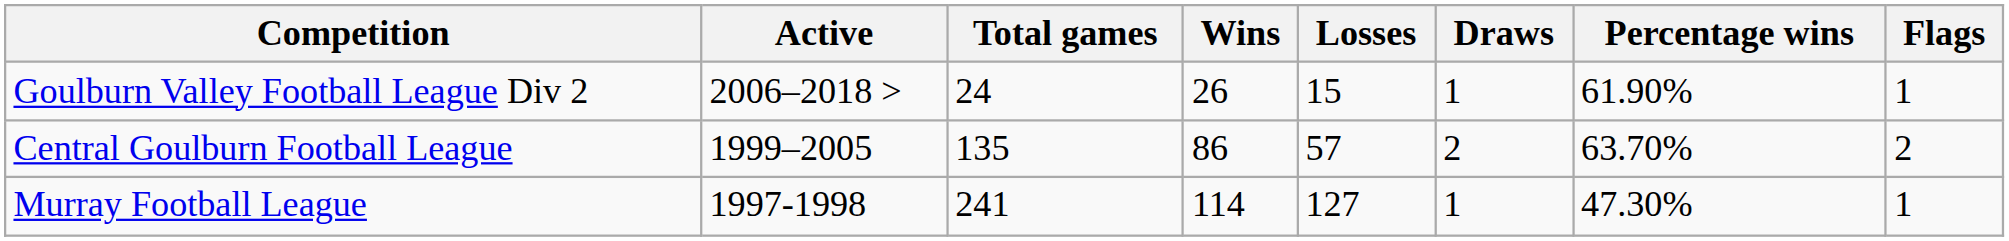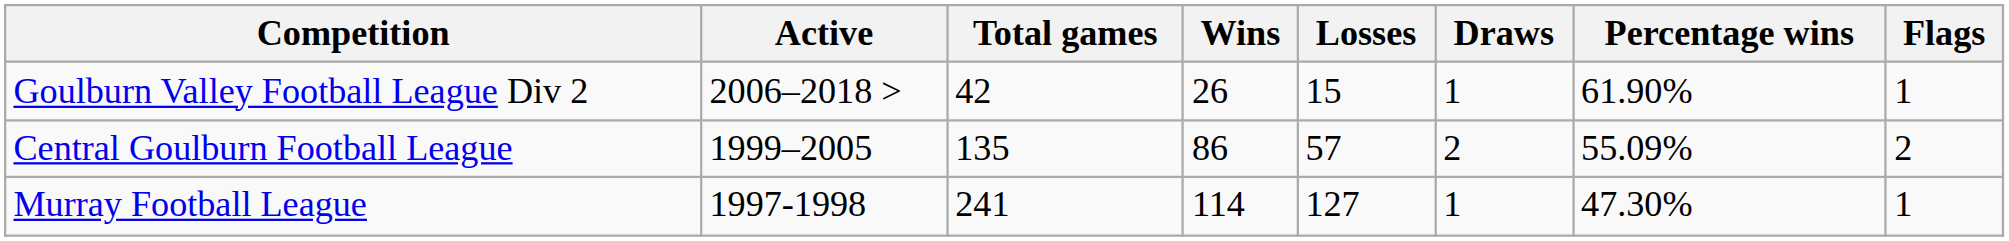Goulburn Valley Football League Div 2 | Total games: 24 -> 42
Central Goulburn Football League | Percentage wins: 63.70% -> 55.09%
